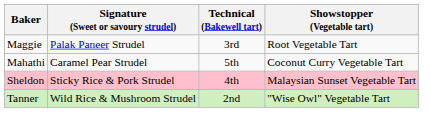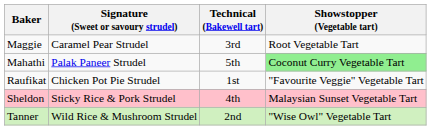Maggie | Signature (Sweet or savoury strudel): Palak Paneer Strudel -> Caramel Pear Strudel
Mahathi | Signature (Sweet or savoury strudel): Caramel Pear Strudel -> Palak Paneer Strudel
Mahathi | Showstopper (Vegetable tart): no background -> lightgreen background
+ row: Raufikat | Chicken Pot Pie Strudel | 1st | "Favourite Veggie" Vegetable Tart
